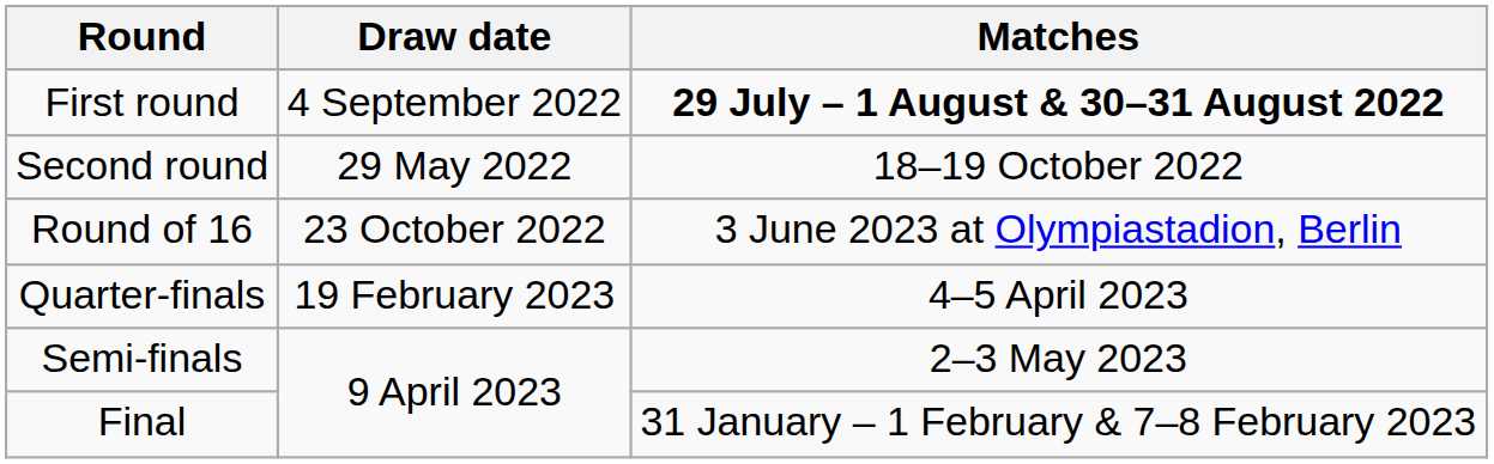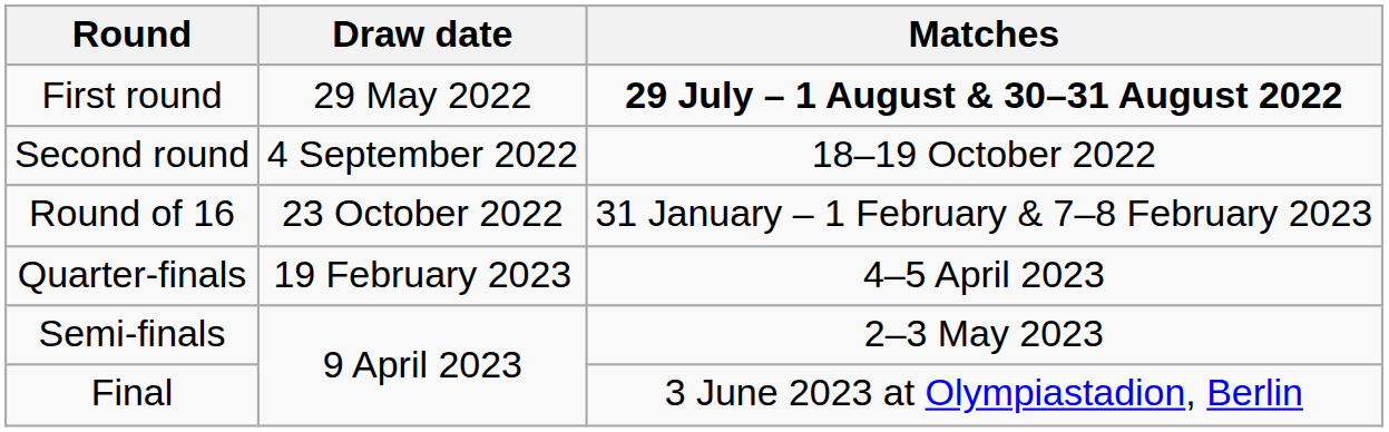First round | Draw date: 4 September 2022 -> 29 May 2022
Second round | Draw date: 29 May 2022 -> 4 September 2022
Round of 16 | Matches: 3 June 2023 at Olympiastadion, Berlin -> 31 January – 1 February & 7–8 February 2023
Final | Matches: 31 January – 1 February & 7–8 February 2023 -> 3 June 2023 at Olympiastadion, Berlin
